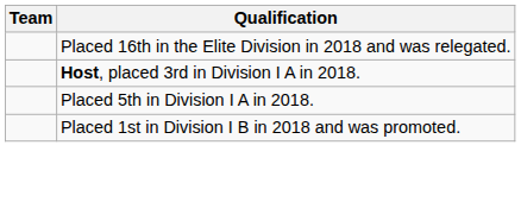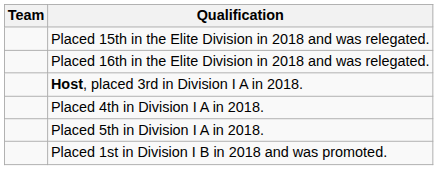+ row: Placed 15th in the Elite Division in 2018 and was relegated.
+ row: Placed 4th in Division I A in 2018.
